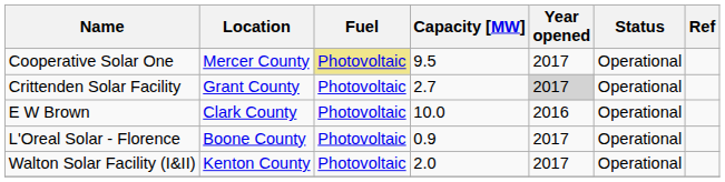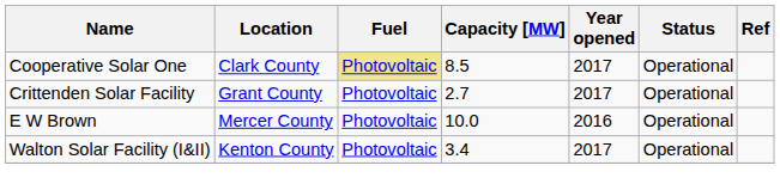Cooperative Solar One | Location: Mercer County -> Clark County
Cooperative Solar One | Capacity [MW]: 9.5 -> 8.5
Crittenden Solar Facility | Year opened: lightgrey background -> no background
E W Brown | Location: Clark County -> Mercer County
- row: L'Oreal Solar - Florence | Boone County | Photovoltaic | 0.9 | 2017 | Operational
Walton Solar Facility (I&II) | Capacity [MW]: 2.0 -> 3.4
